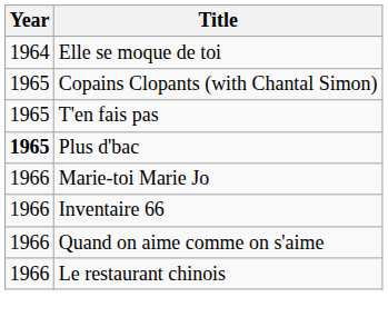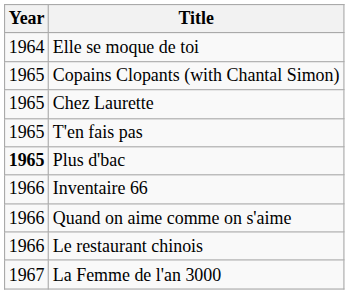+ row: 1965 | Chez Laurette
- row: 1966 | Marie-toi Marie Jo
+ row: 1967 | La Femme de l'an 3000
